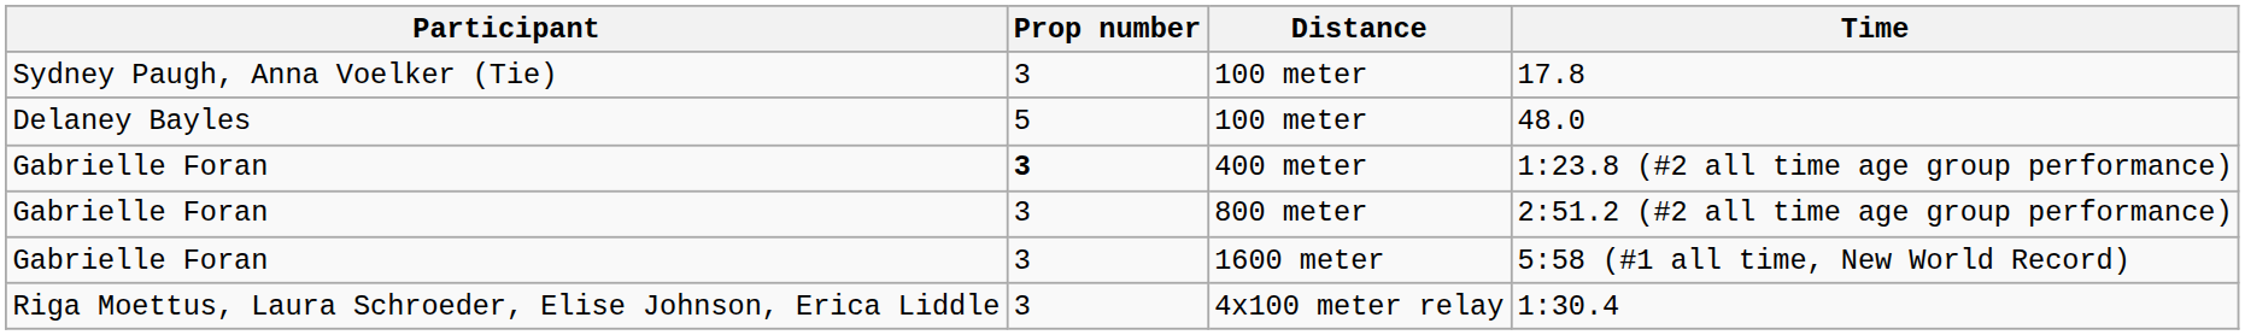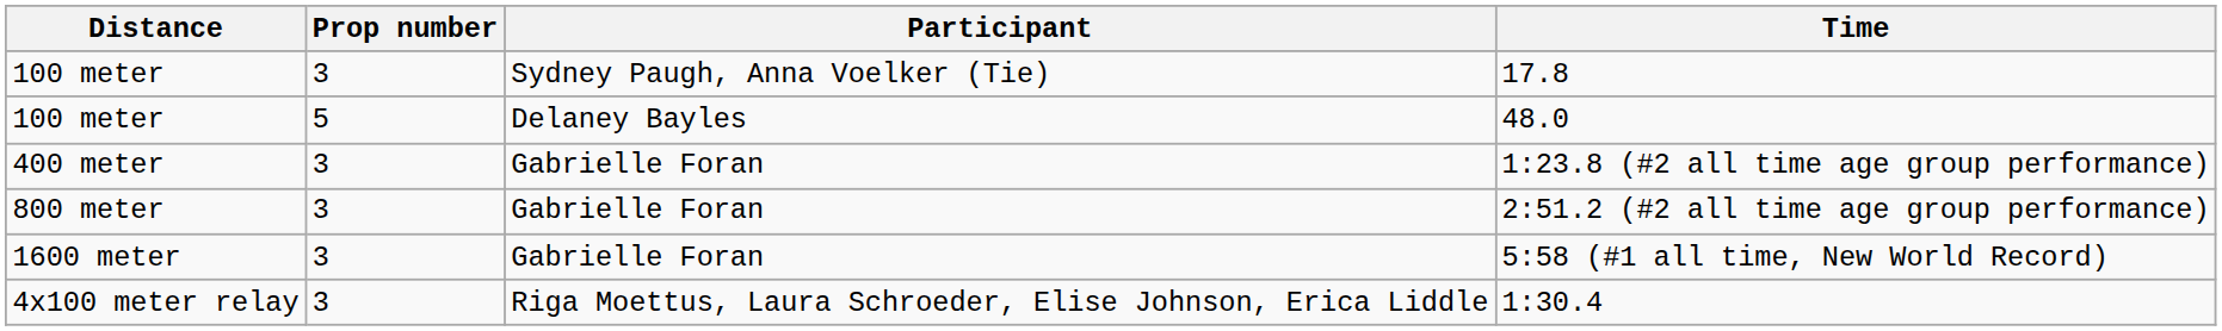columns swapped: Distance <-> Participant
1:23.8 (#2 all time age group performance) | Prop number: bold -> normal
